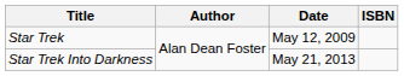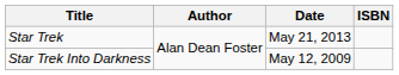Star Trek | Date: May 12, 2009 -> May 21, 2013
Star Trek Into Darkness | Date: May 21, 2013 -> May 12, 2009
